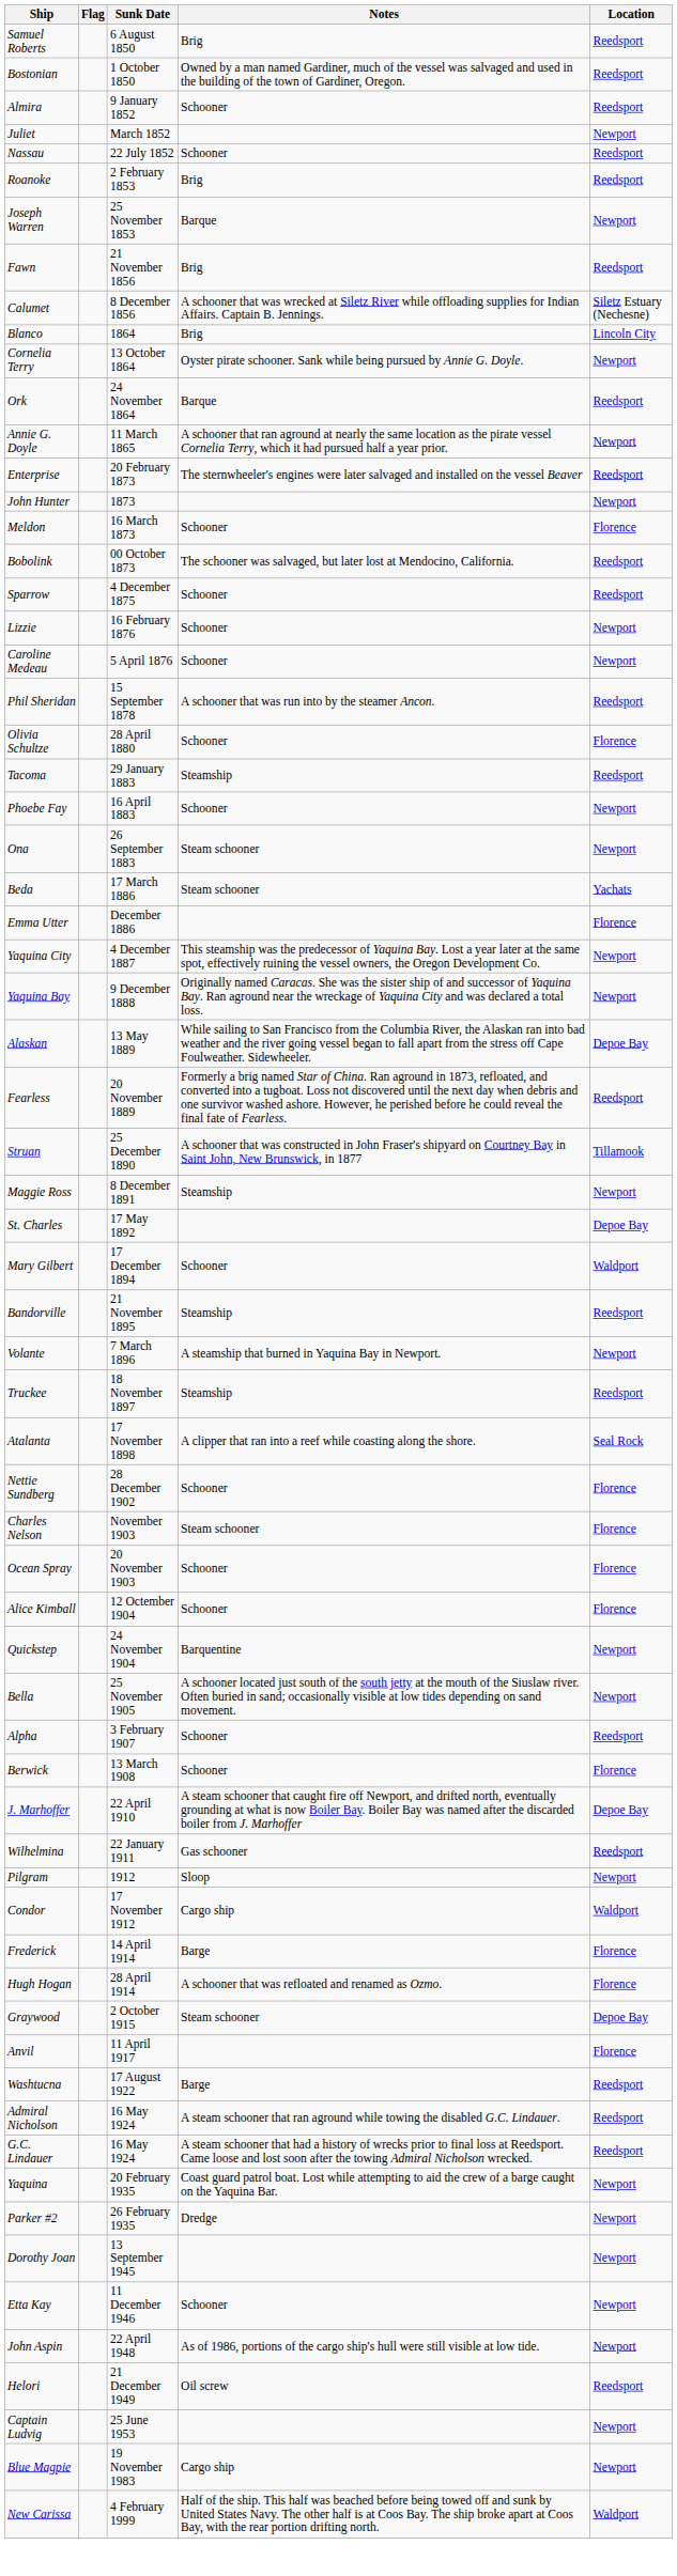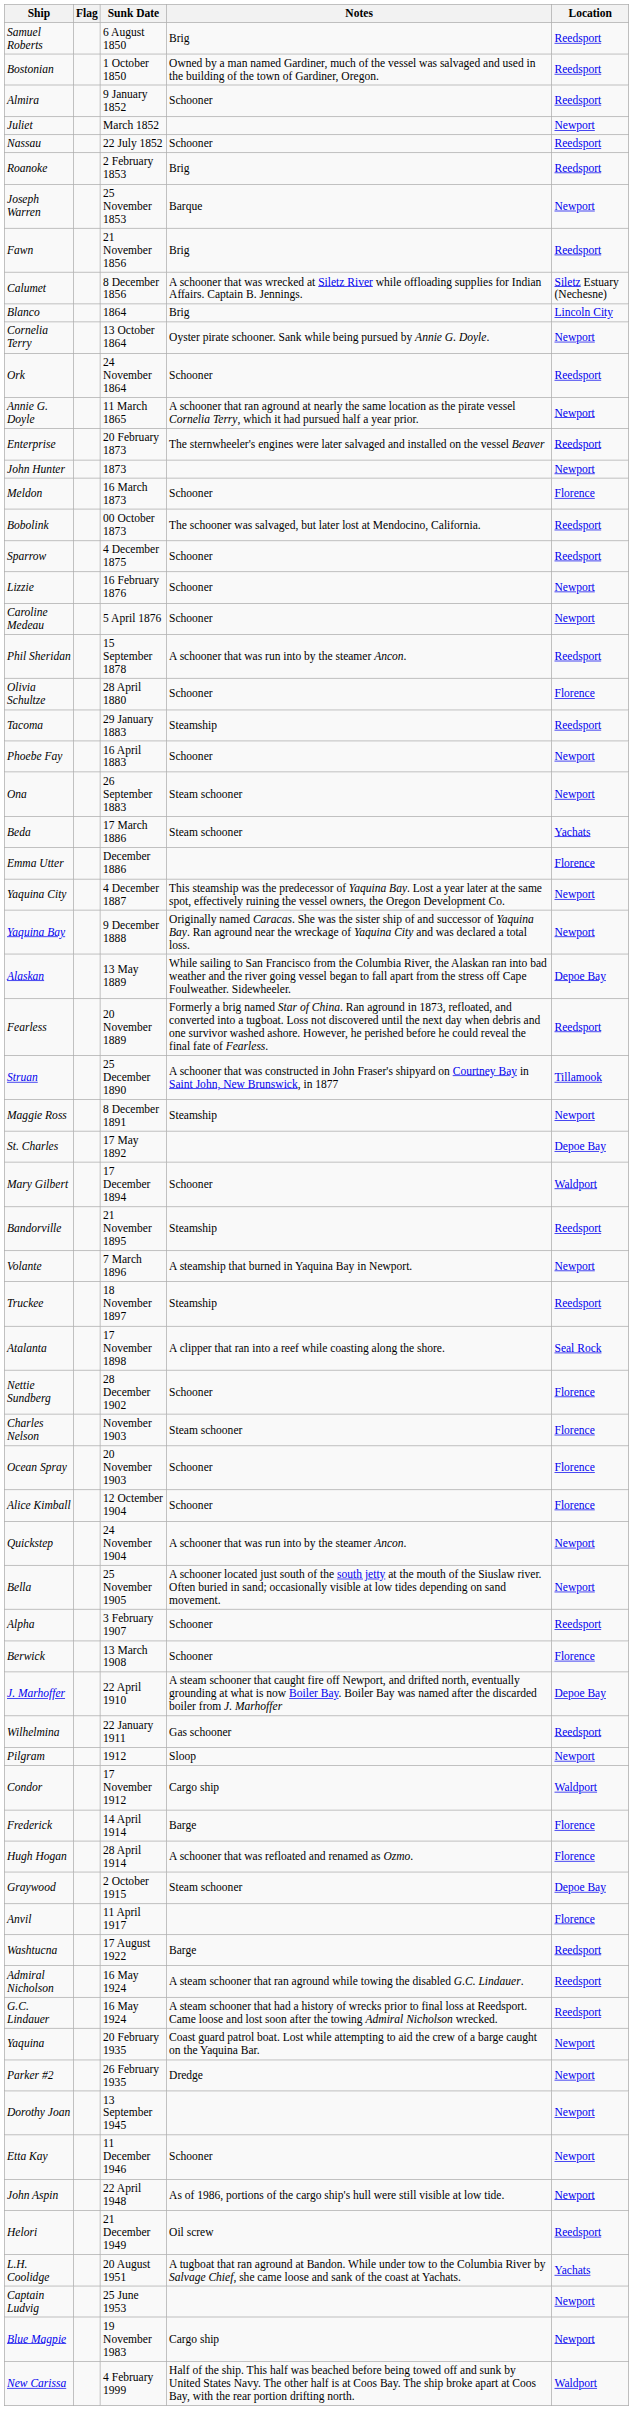Ork | Notes: Barque -> Schooner
Quickstep | Notes: Barquentine -> A schooner that was run into by the steamer Ancon.
+ row: L.H. Coolidge | 20 August 1951 | A tugboat that ran aground at Bandon. While under tow to the Columbia River by Salvage Chief, she came loose and sank of the coast at Yachats. | Yachats
